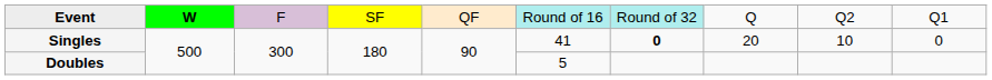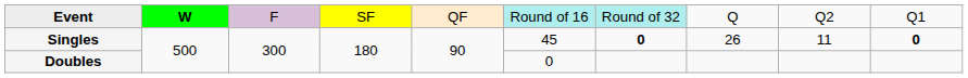Singles | column 6: 41 -> 45
Singles | column 8: 20 -> 26
Singles | column 9: 10 -> 11
Singles | column 10: normal -> bold
Doubles | column 6: 5 -> 0
